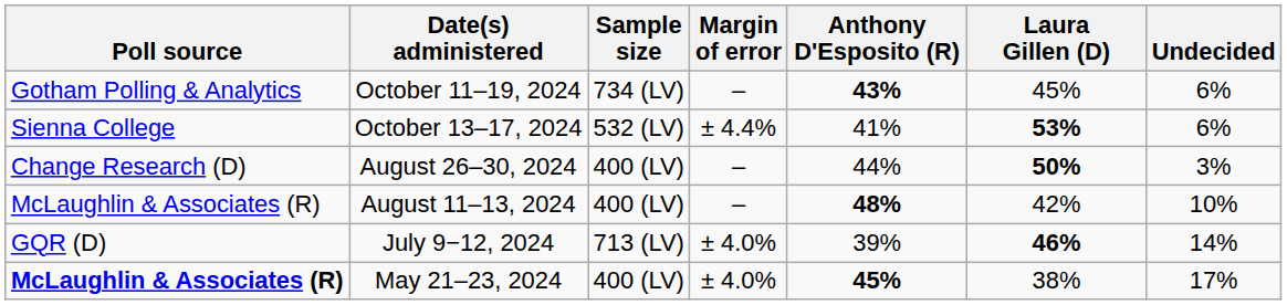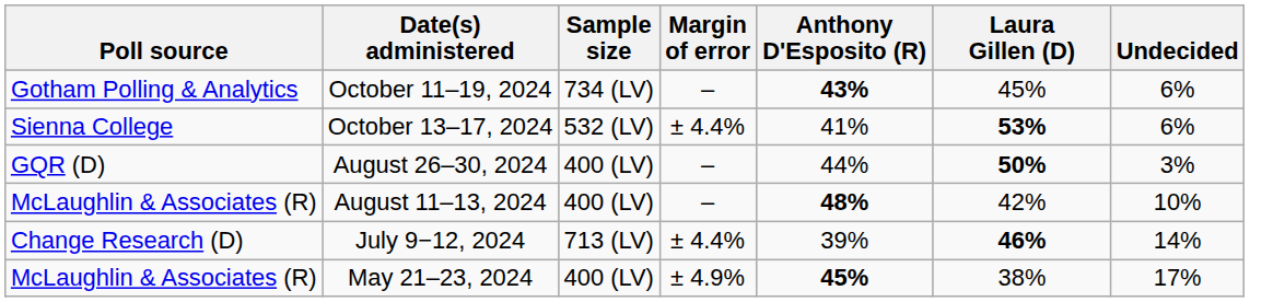August 26–30, 2024 | Poll source: Change Research (D) -> GQR (D)
July 9−12, 2024 | Poll source: GQR (D) -> Change Research (D)
July 9−12, 2024 | Margin of error: ± 4.0% -> ± 4.4%
May 21–23, 2024 | Poll source: bold -> normal
May 21–23, 2024 | Margin of error: ± 4.0% -> ± 4.9%
